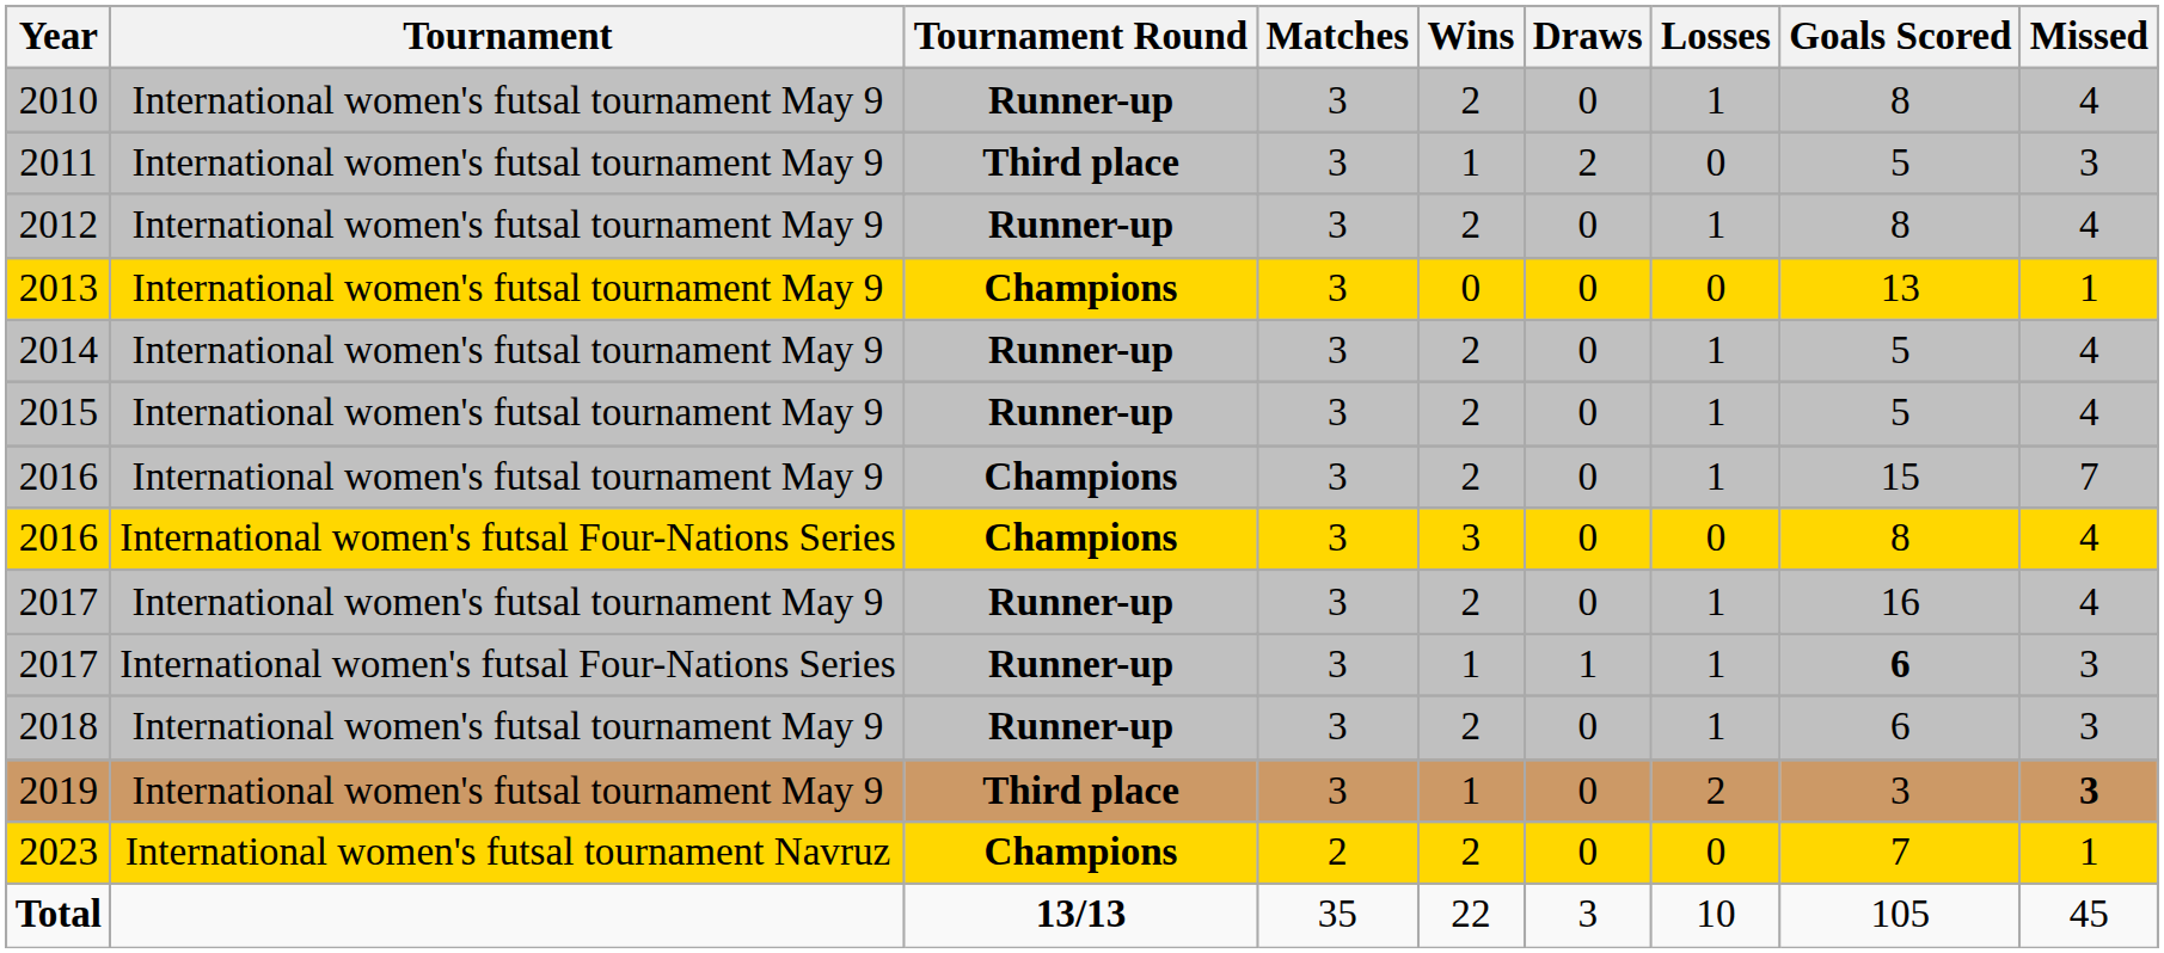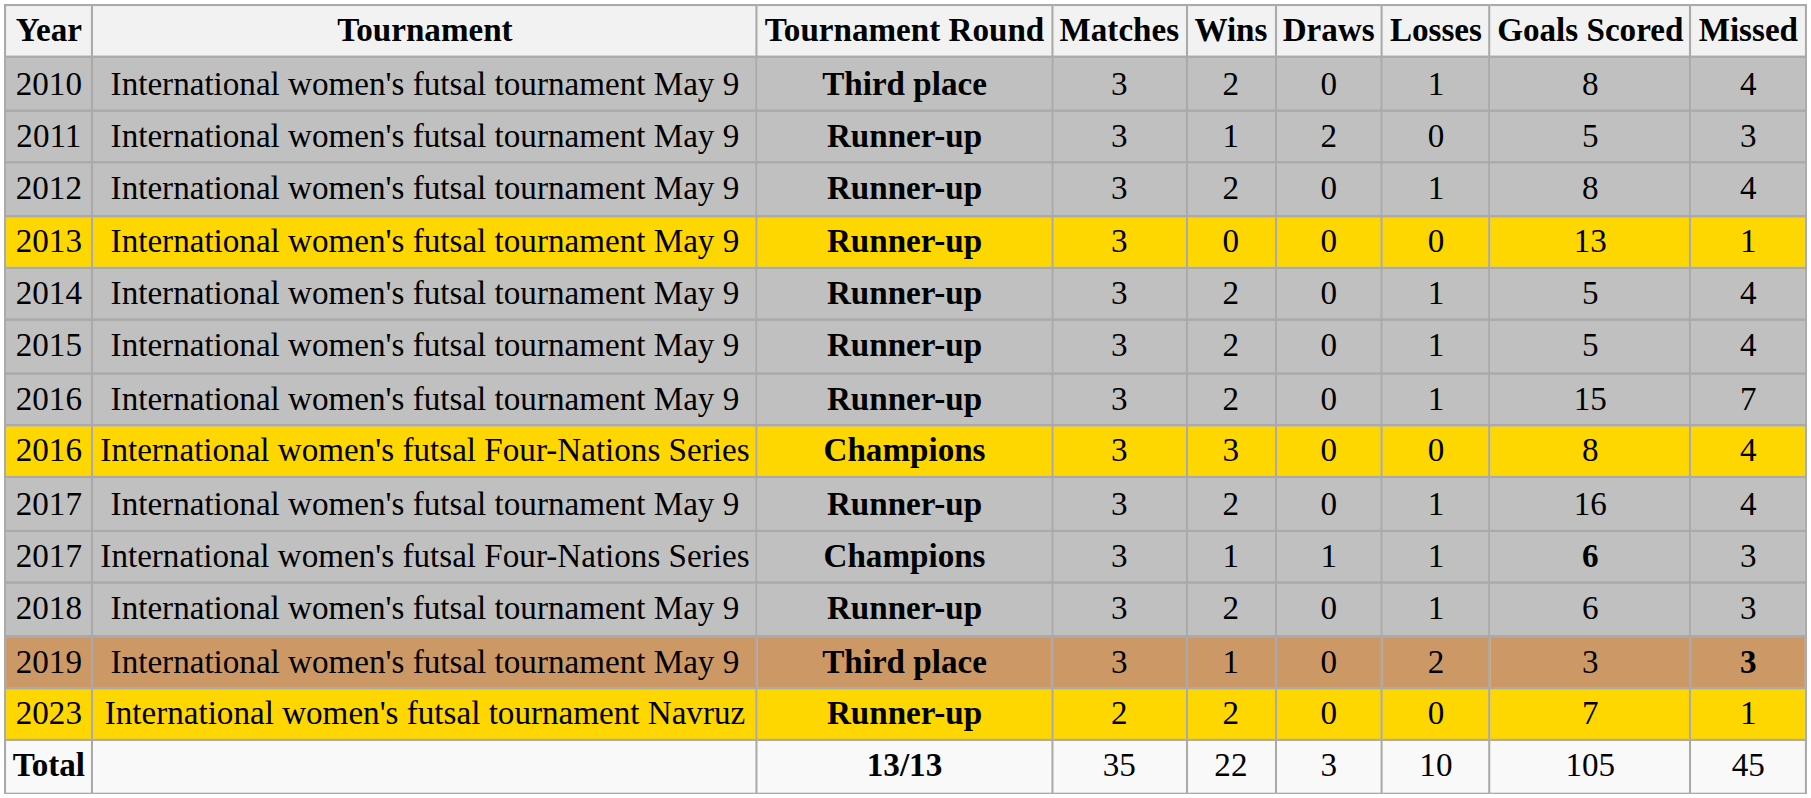2010 | Tournament Round: Runner-up -> Third place
2011 | Tournament Round: Third place -> Runner-up
2013 | Tournament Round: Champions -> Runner-up
2016 / International women's futsal tournament May 9 | Tournament Round: Champions -> Runner-up
2017 / International women's futsal Four-Nations Series | Tournament Round: Runner-up -> Champions
2023 | Tournament Round: Champions -> Runner-up
